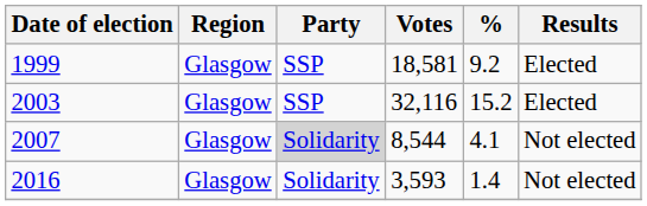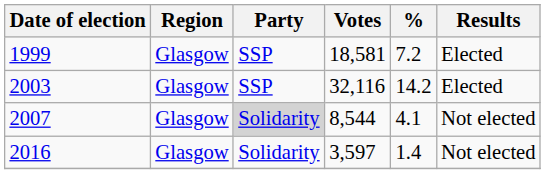1999 | %: 9.2 -> 7.2
2003 | %: 15.2 -> 14.2
2016 | Votes: 3,593 -> 3,597
